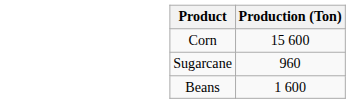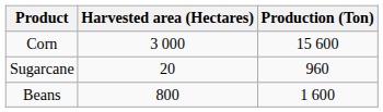+ column: Harvested area (Hectares) | 3 000 | 20 | 800
